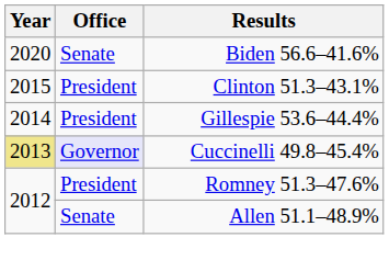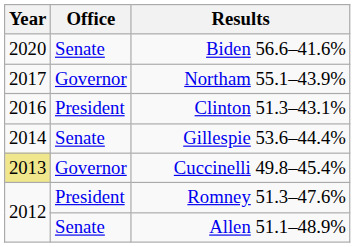+ row: 2017 | Governor | Northam 55.1–43.9%
Clinton 51.3–43.1% | Year: 2015 -> 2016
Gillespie 53.6–44.4% | Office: President -> Senate
Cuccinelli 49.8–45.4% | Office: lavender background -> no background
